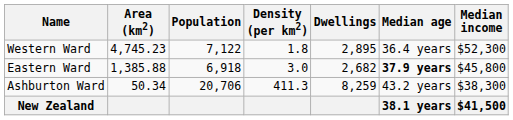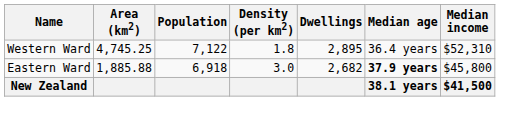Western Ward | Area (km2): 4,745.23 -> 4,745.25
Western Ward | Median income: $52,300 -> $52,310
Eastern Ward | Area (km2): 1,385.88 -> 1,885.88
- row: Ashburton Ward | 50.34 | 20,706 | 411.3 | 8,259 | 43.2 years | $38,300
